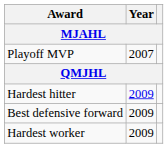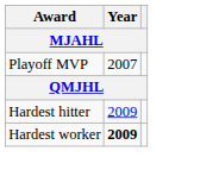- row: Best defensive forward | 2009
Hardest worker | Year: normal -> bold
